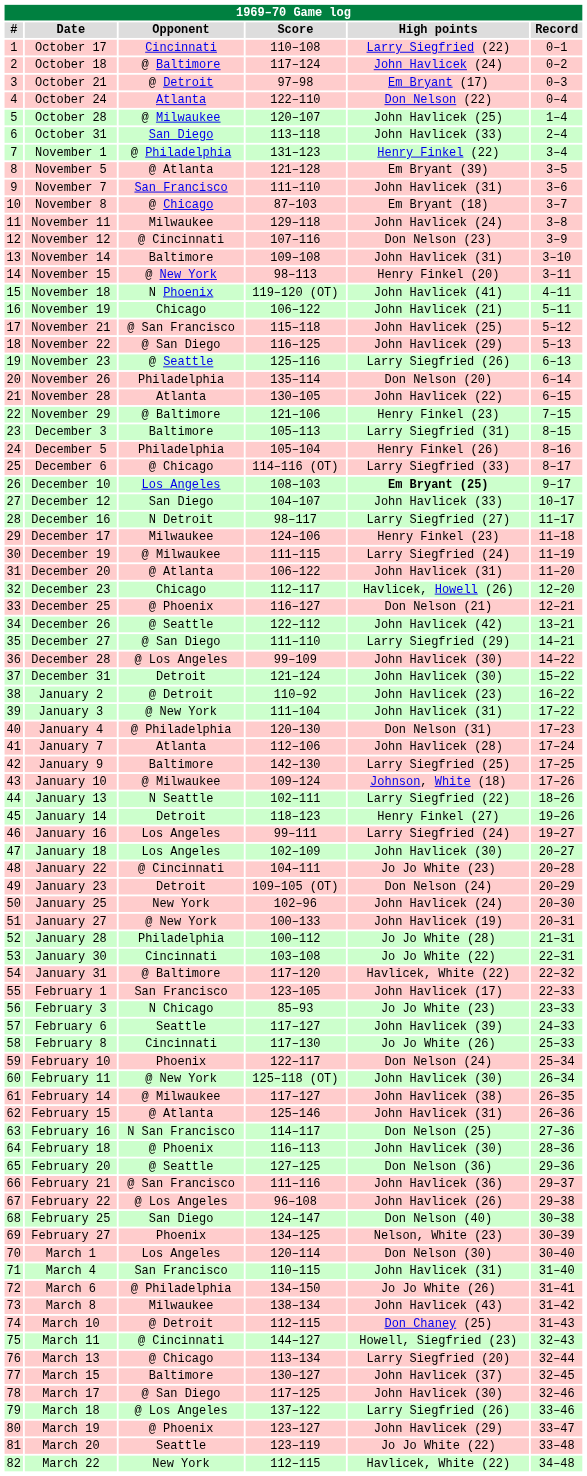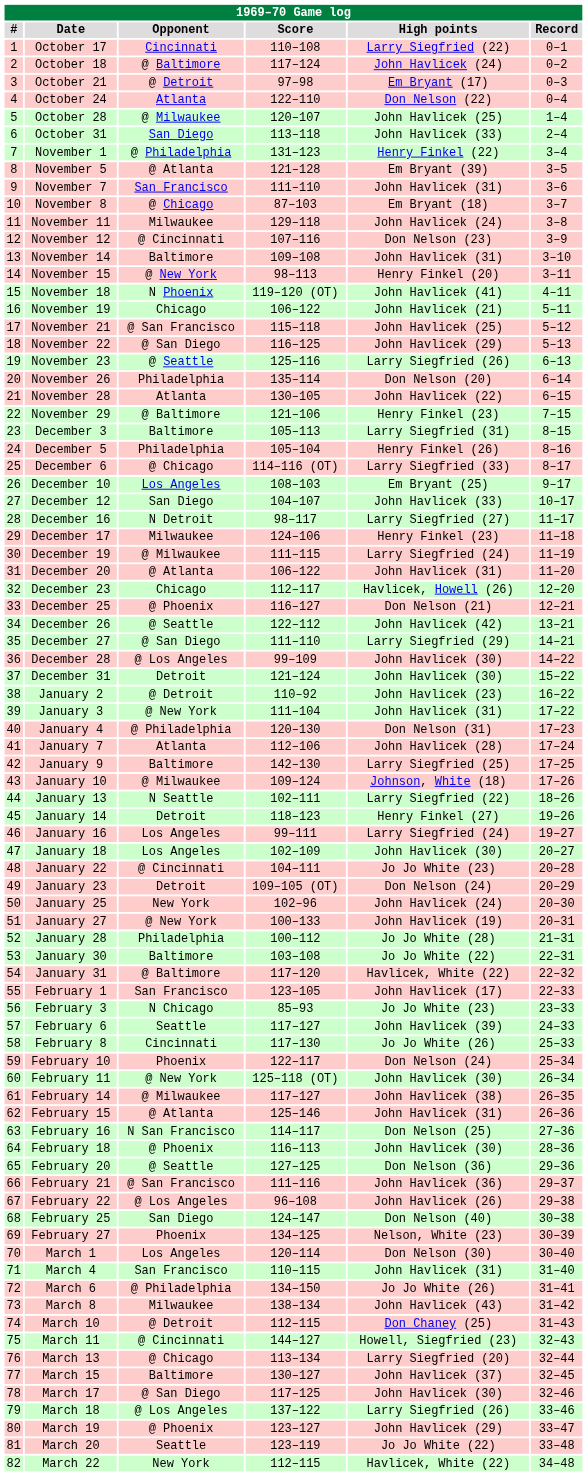December 10 | High points: bold -> normal
January 30 | Opponent: Cincinnati -> Baltimore
